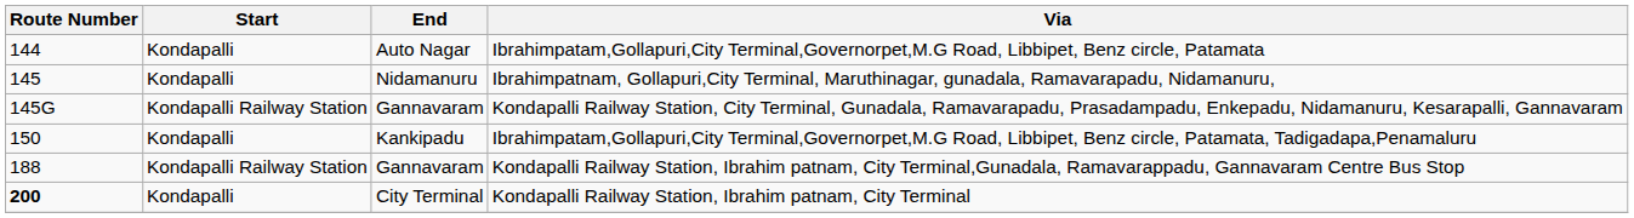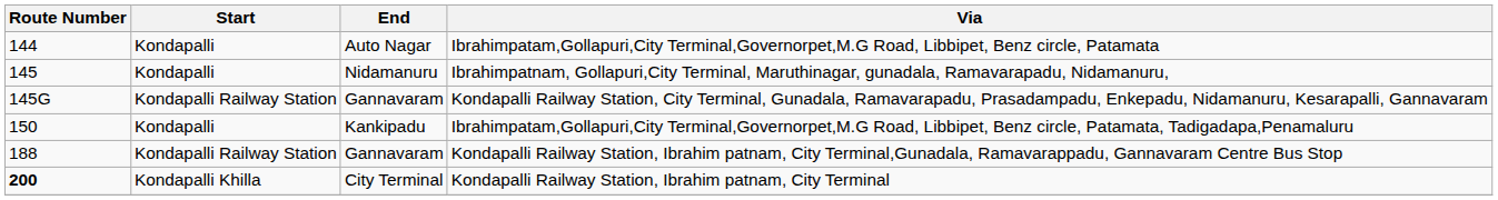Kondapalli Railway Station, Ibrahim patnam, City Terminal | Start: Kondapalli -> Kondapalli Khilla
